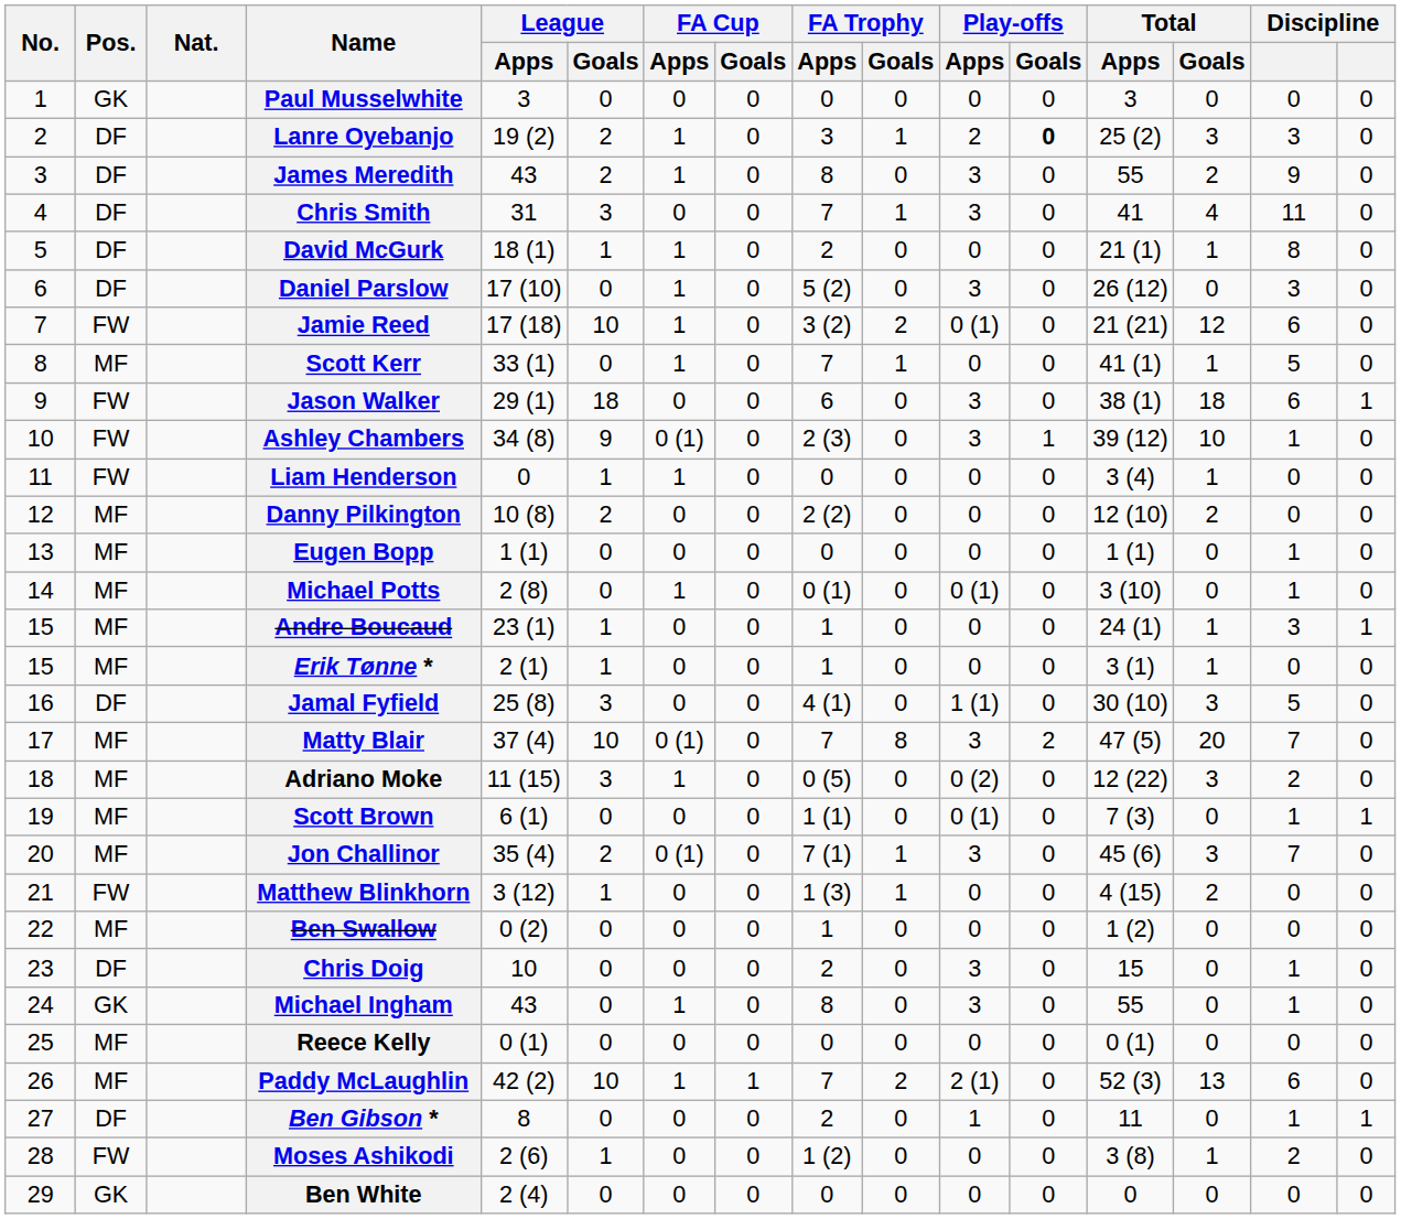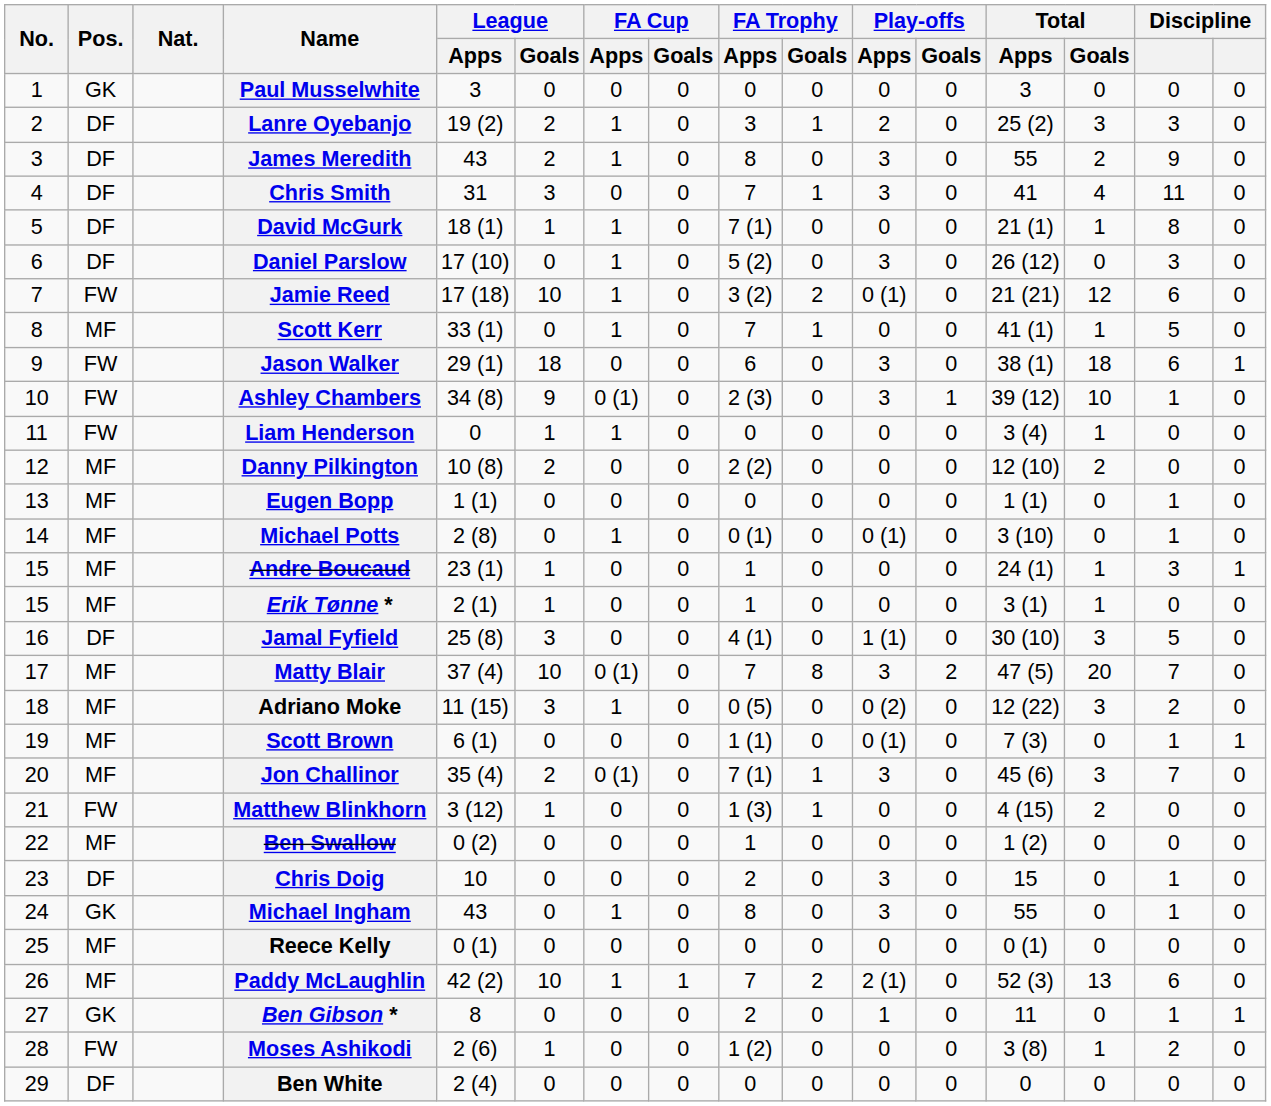Lanre Oyebanjo | Play-offs / Goals: bold -> normal
David McGurk | FA Trophy / Apps: 2 -> 7 (1)
Ben Gibson * | Pos.: DF -> GK
Ben White | Pos.: GK -> DF
